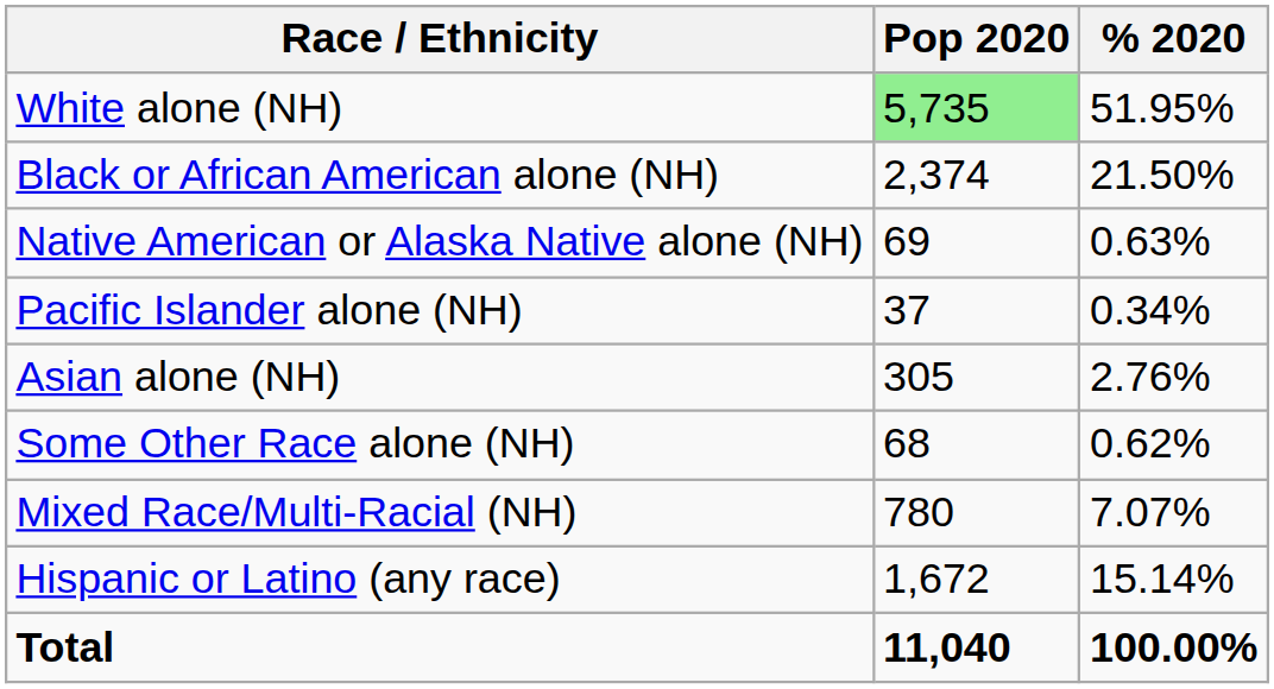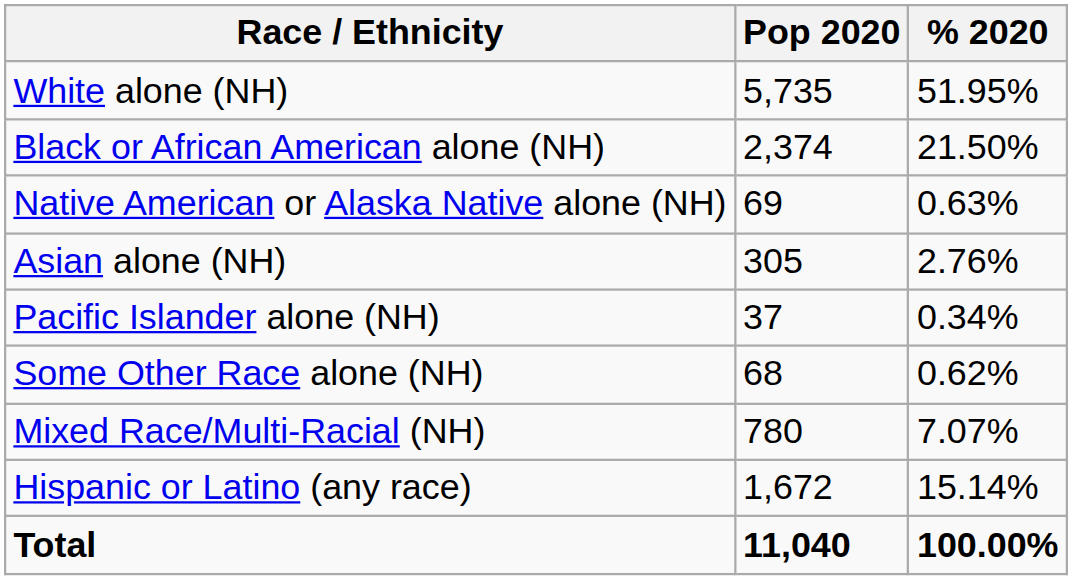White alone (NH) | Pop 2020: lightgreen background -> no background
rows swapped: Asian alone (NH) <-> Pacific Islander alone (NH)
